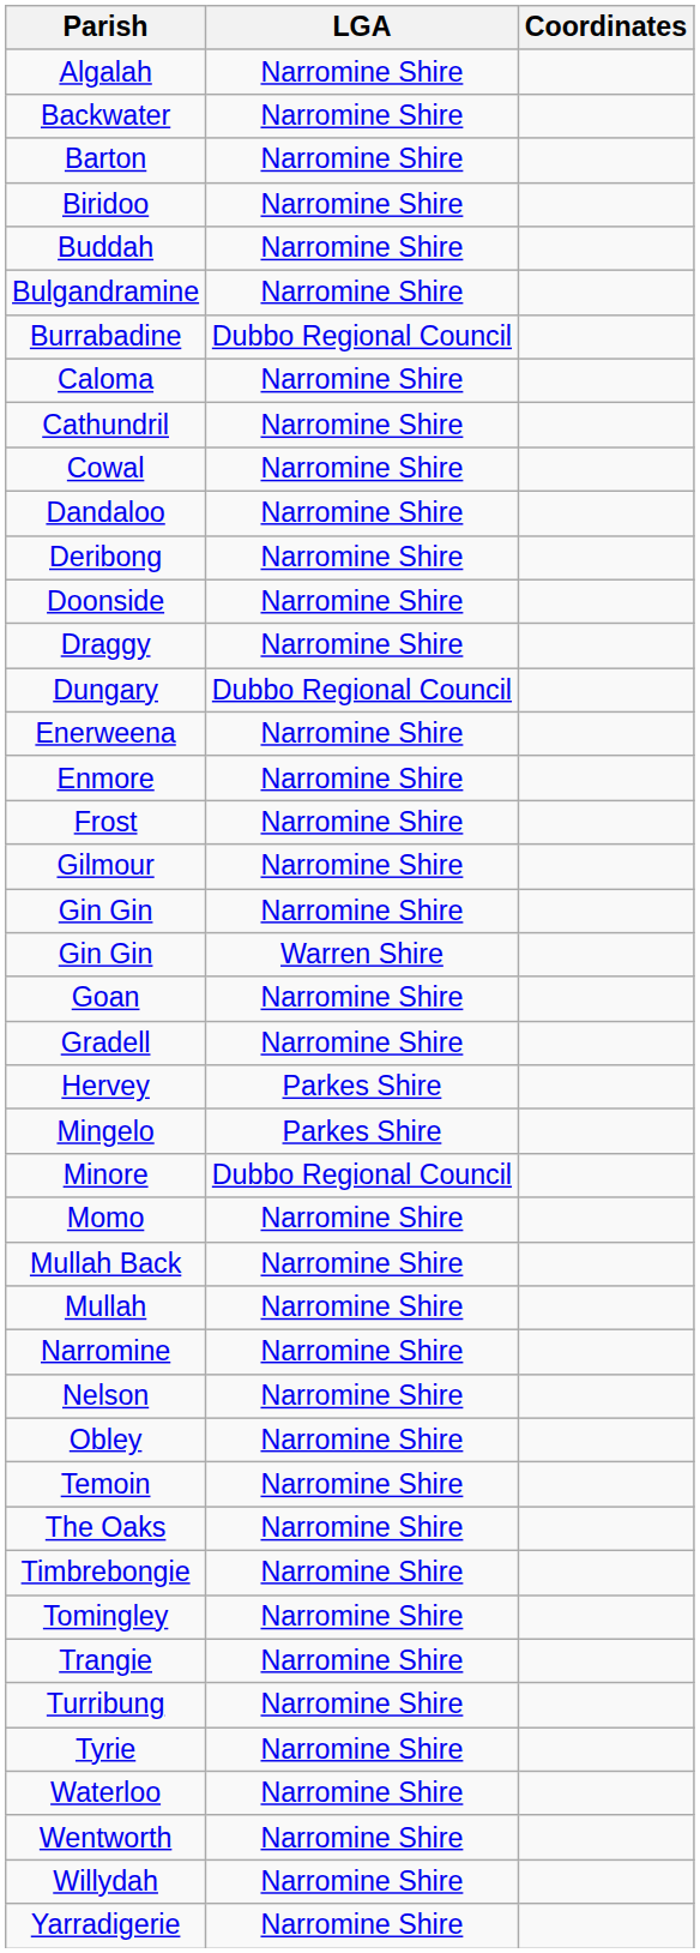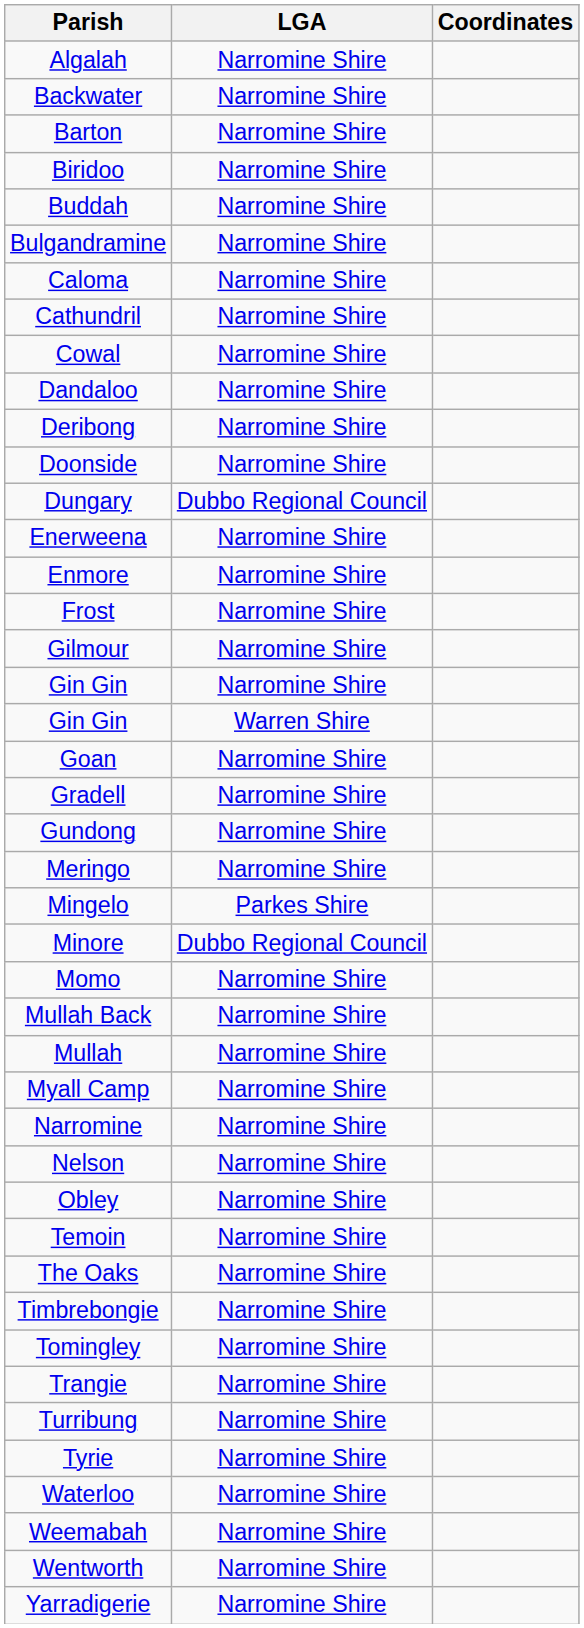- row: Burrabadine | Dubbo Regional Council
- row: Draggy | Narromine Shire
+ row: Gundong | Narromine Shire
- row: Hervey | Parkes Shire
+ row: Meringo | Narromine Shire
+ row: Myall Camp | Narromine Shire
+ row: Weemabah | Narromine Shire
- row: Willydah | Narromine Shire
